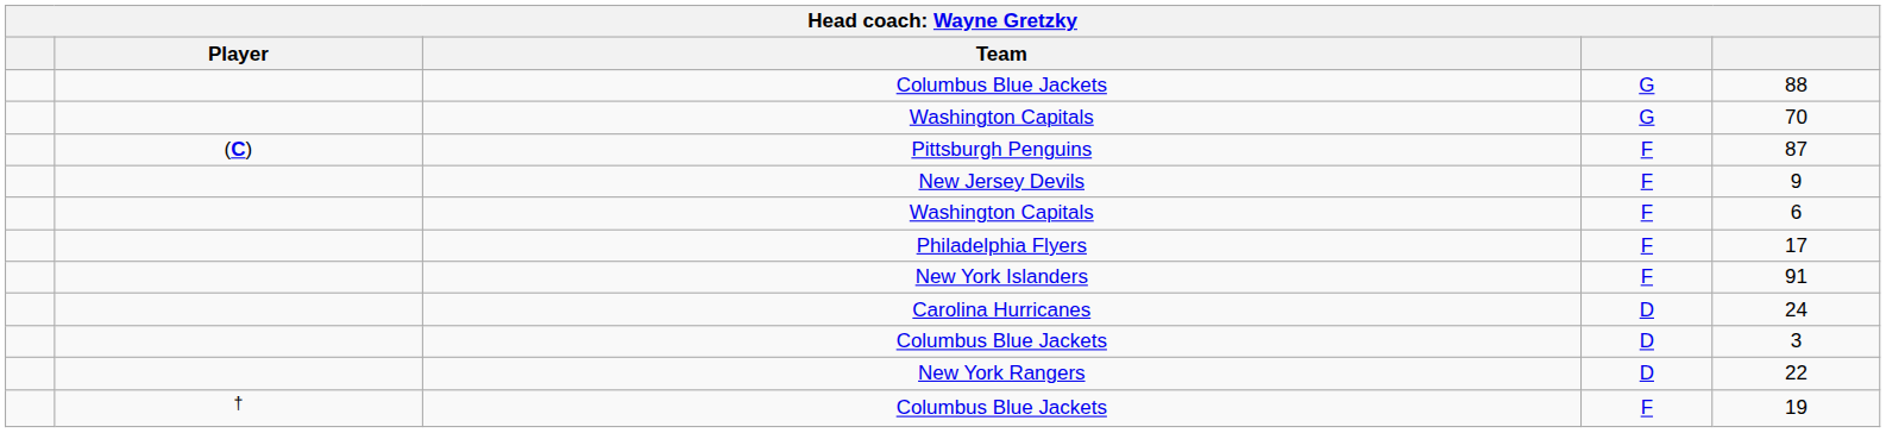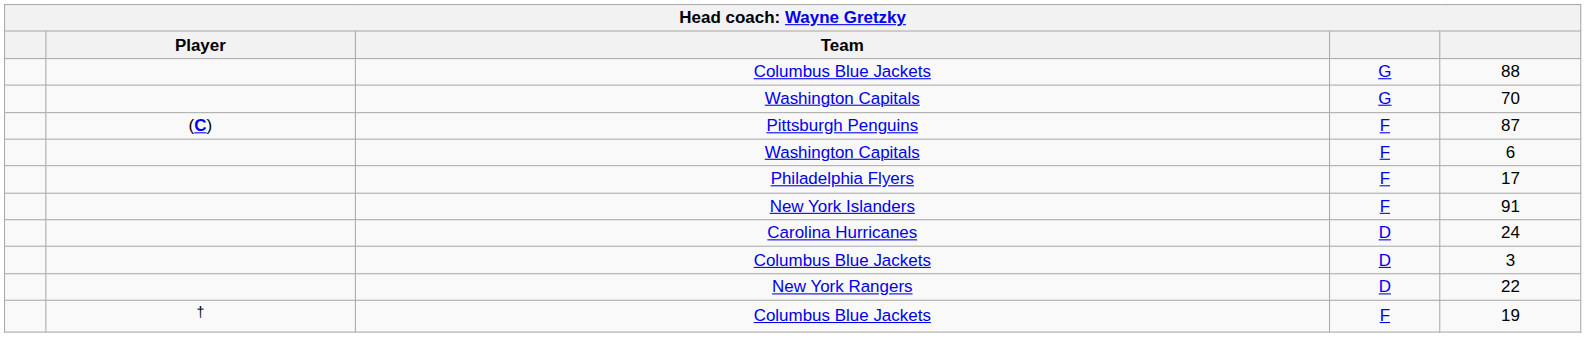- row: New Jersey Devils | F | 9
